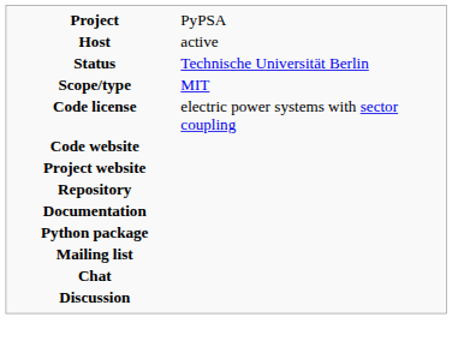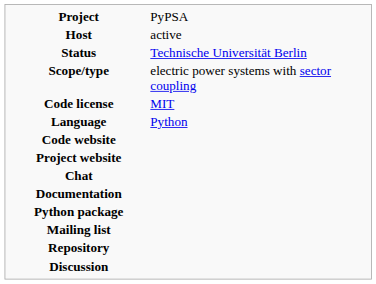Scope/type | column 2: MIT -> electric power systems with sector coupling
Code license | column 2: electric power systems with sector coupling -> MIT
+ row: Language | Python
rows swapped: Repository <-> Chat
